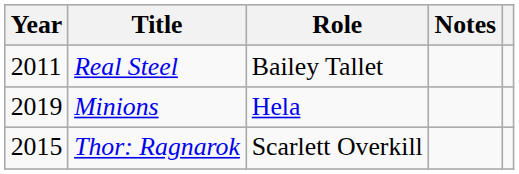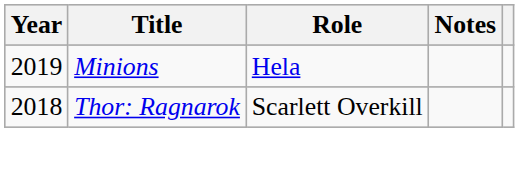- row: 2011 | Real Steel | Bailey Tallet
Thor: Ragnarok | Year: 2015 -> 2018
